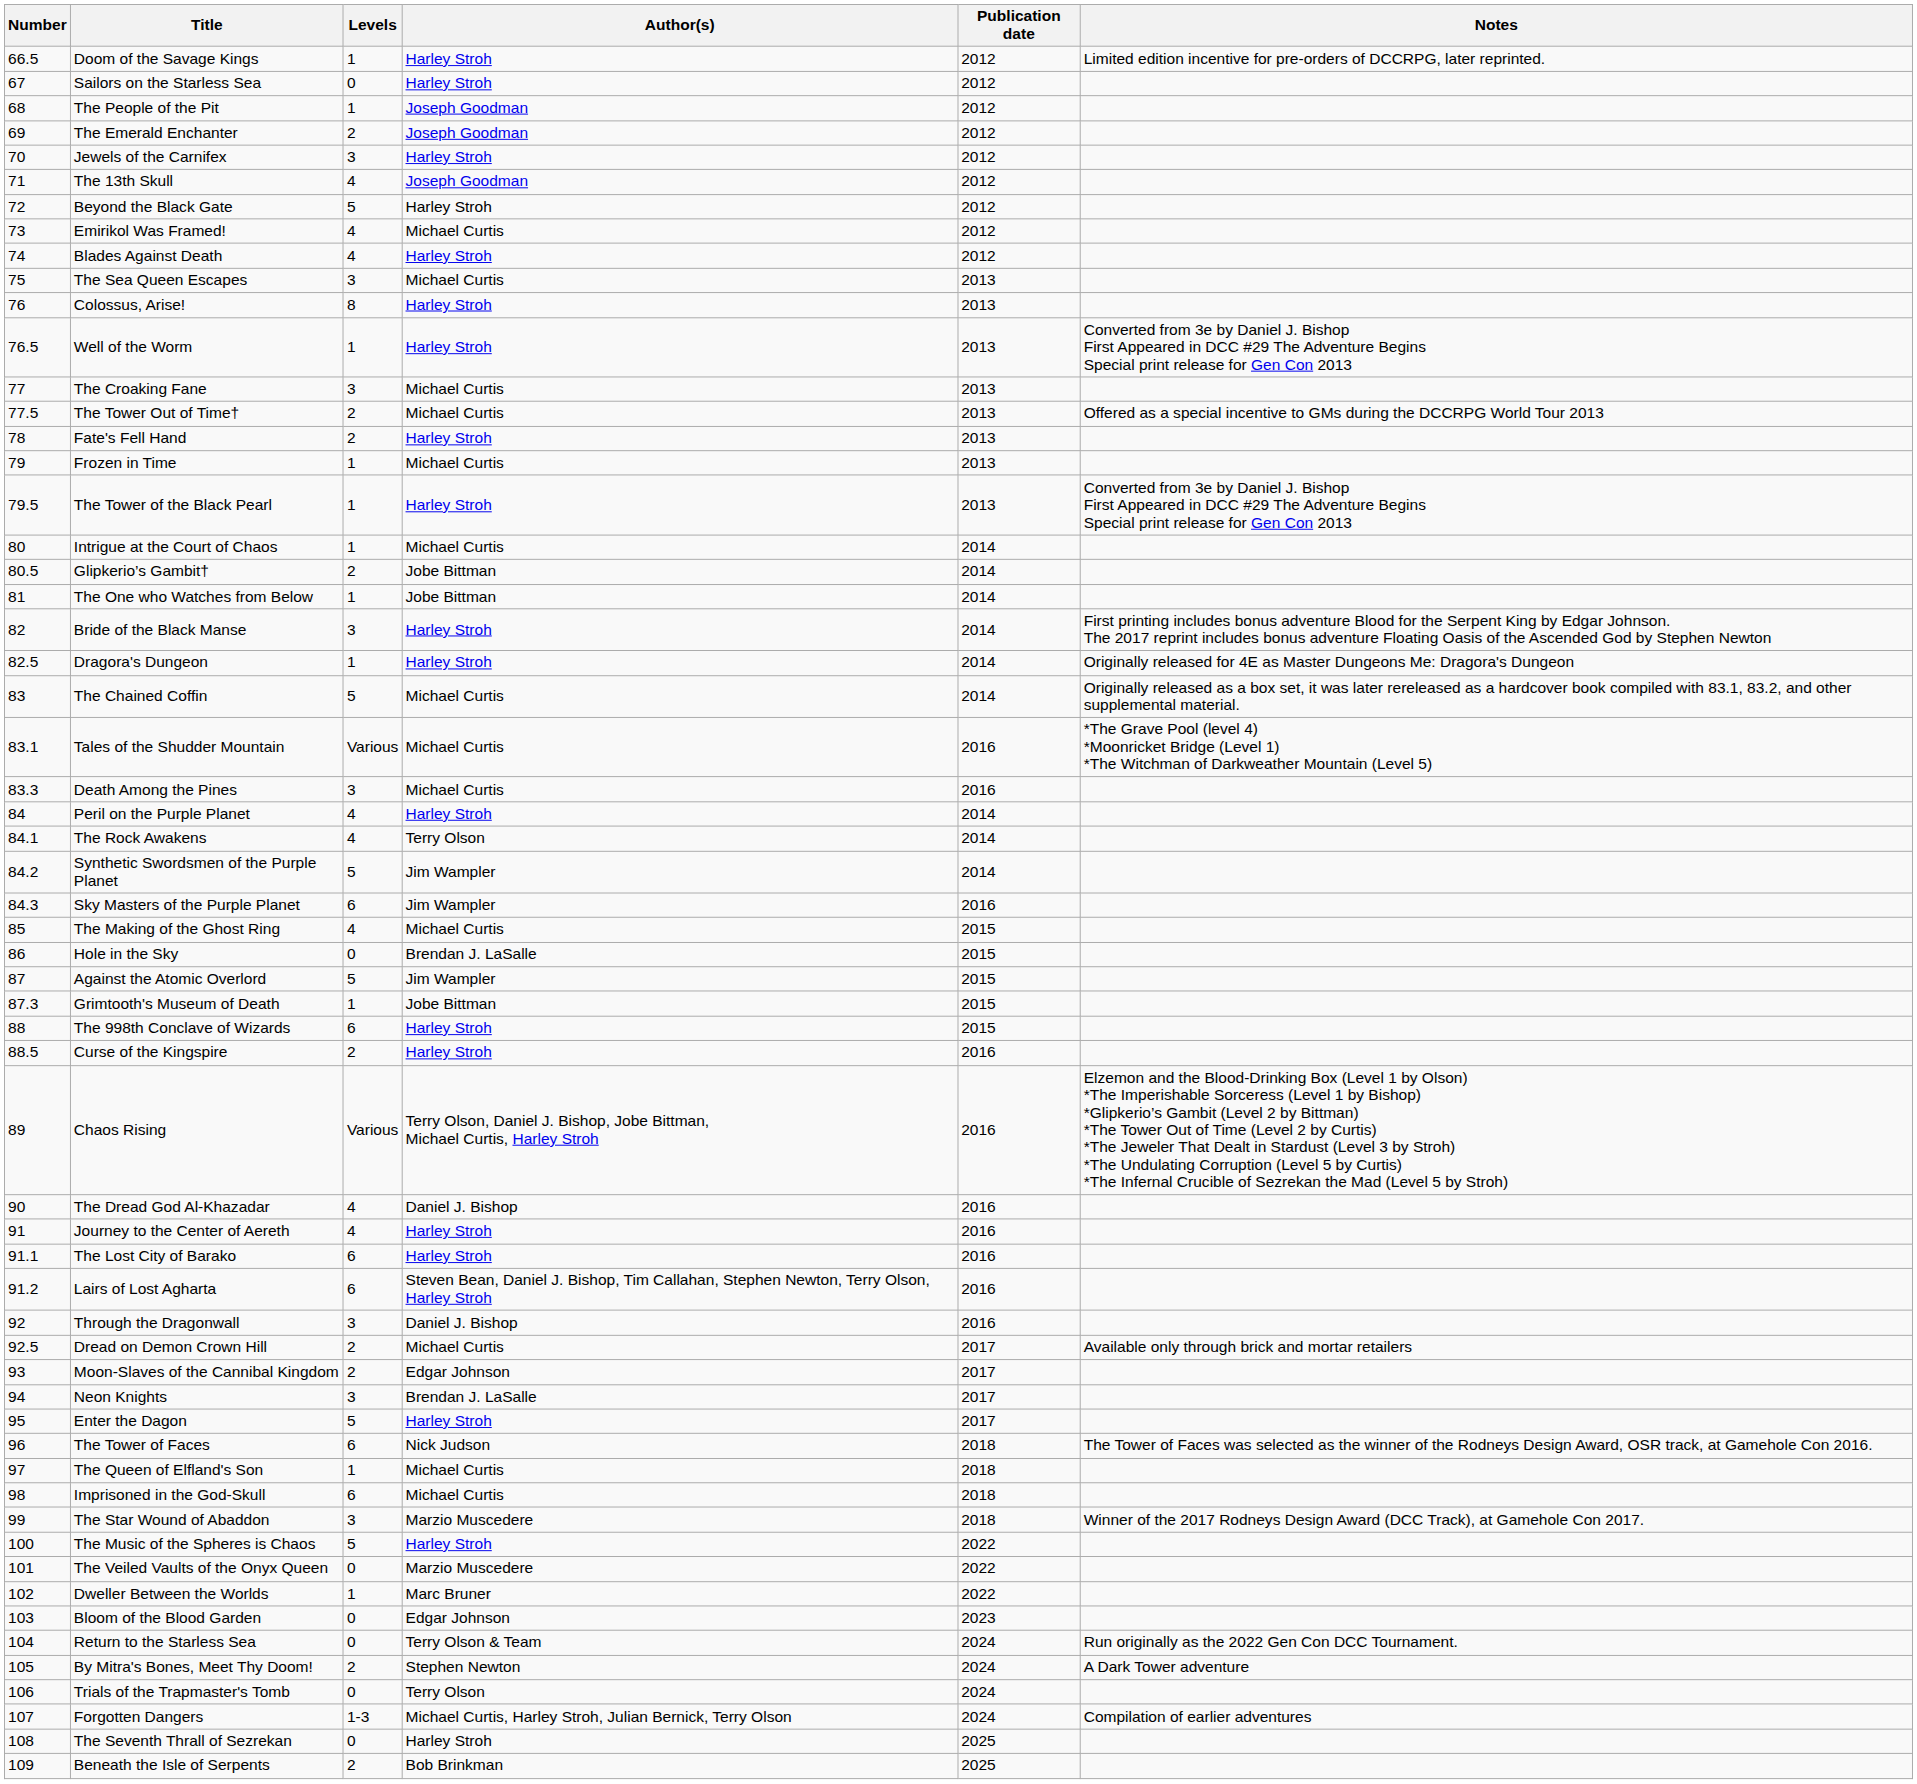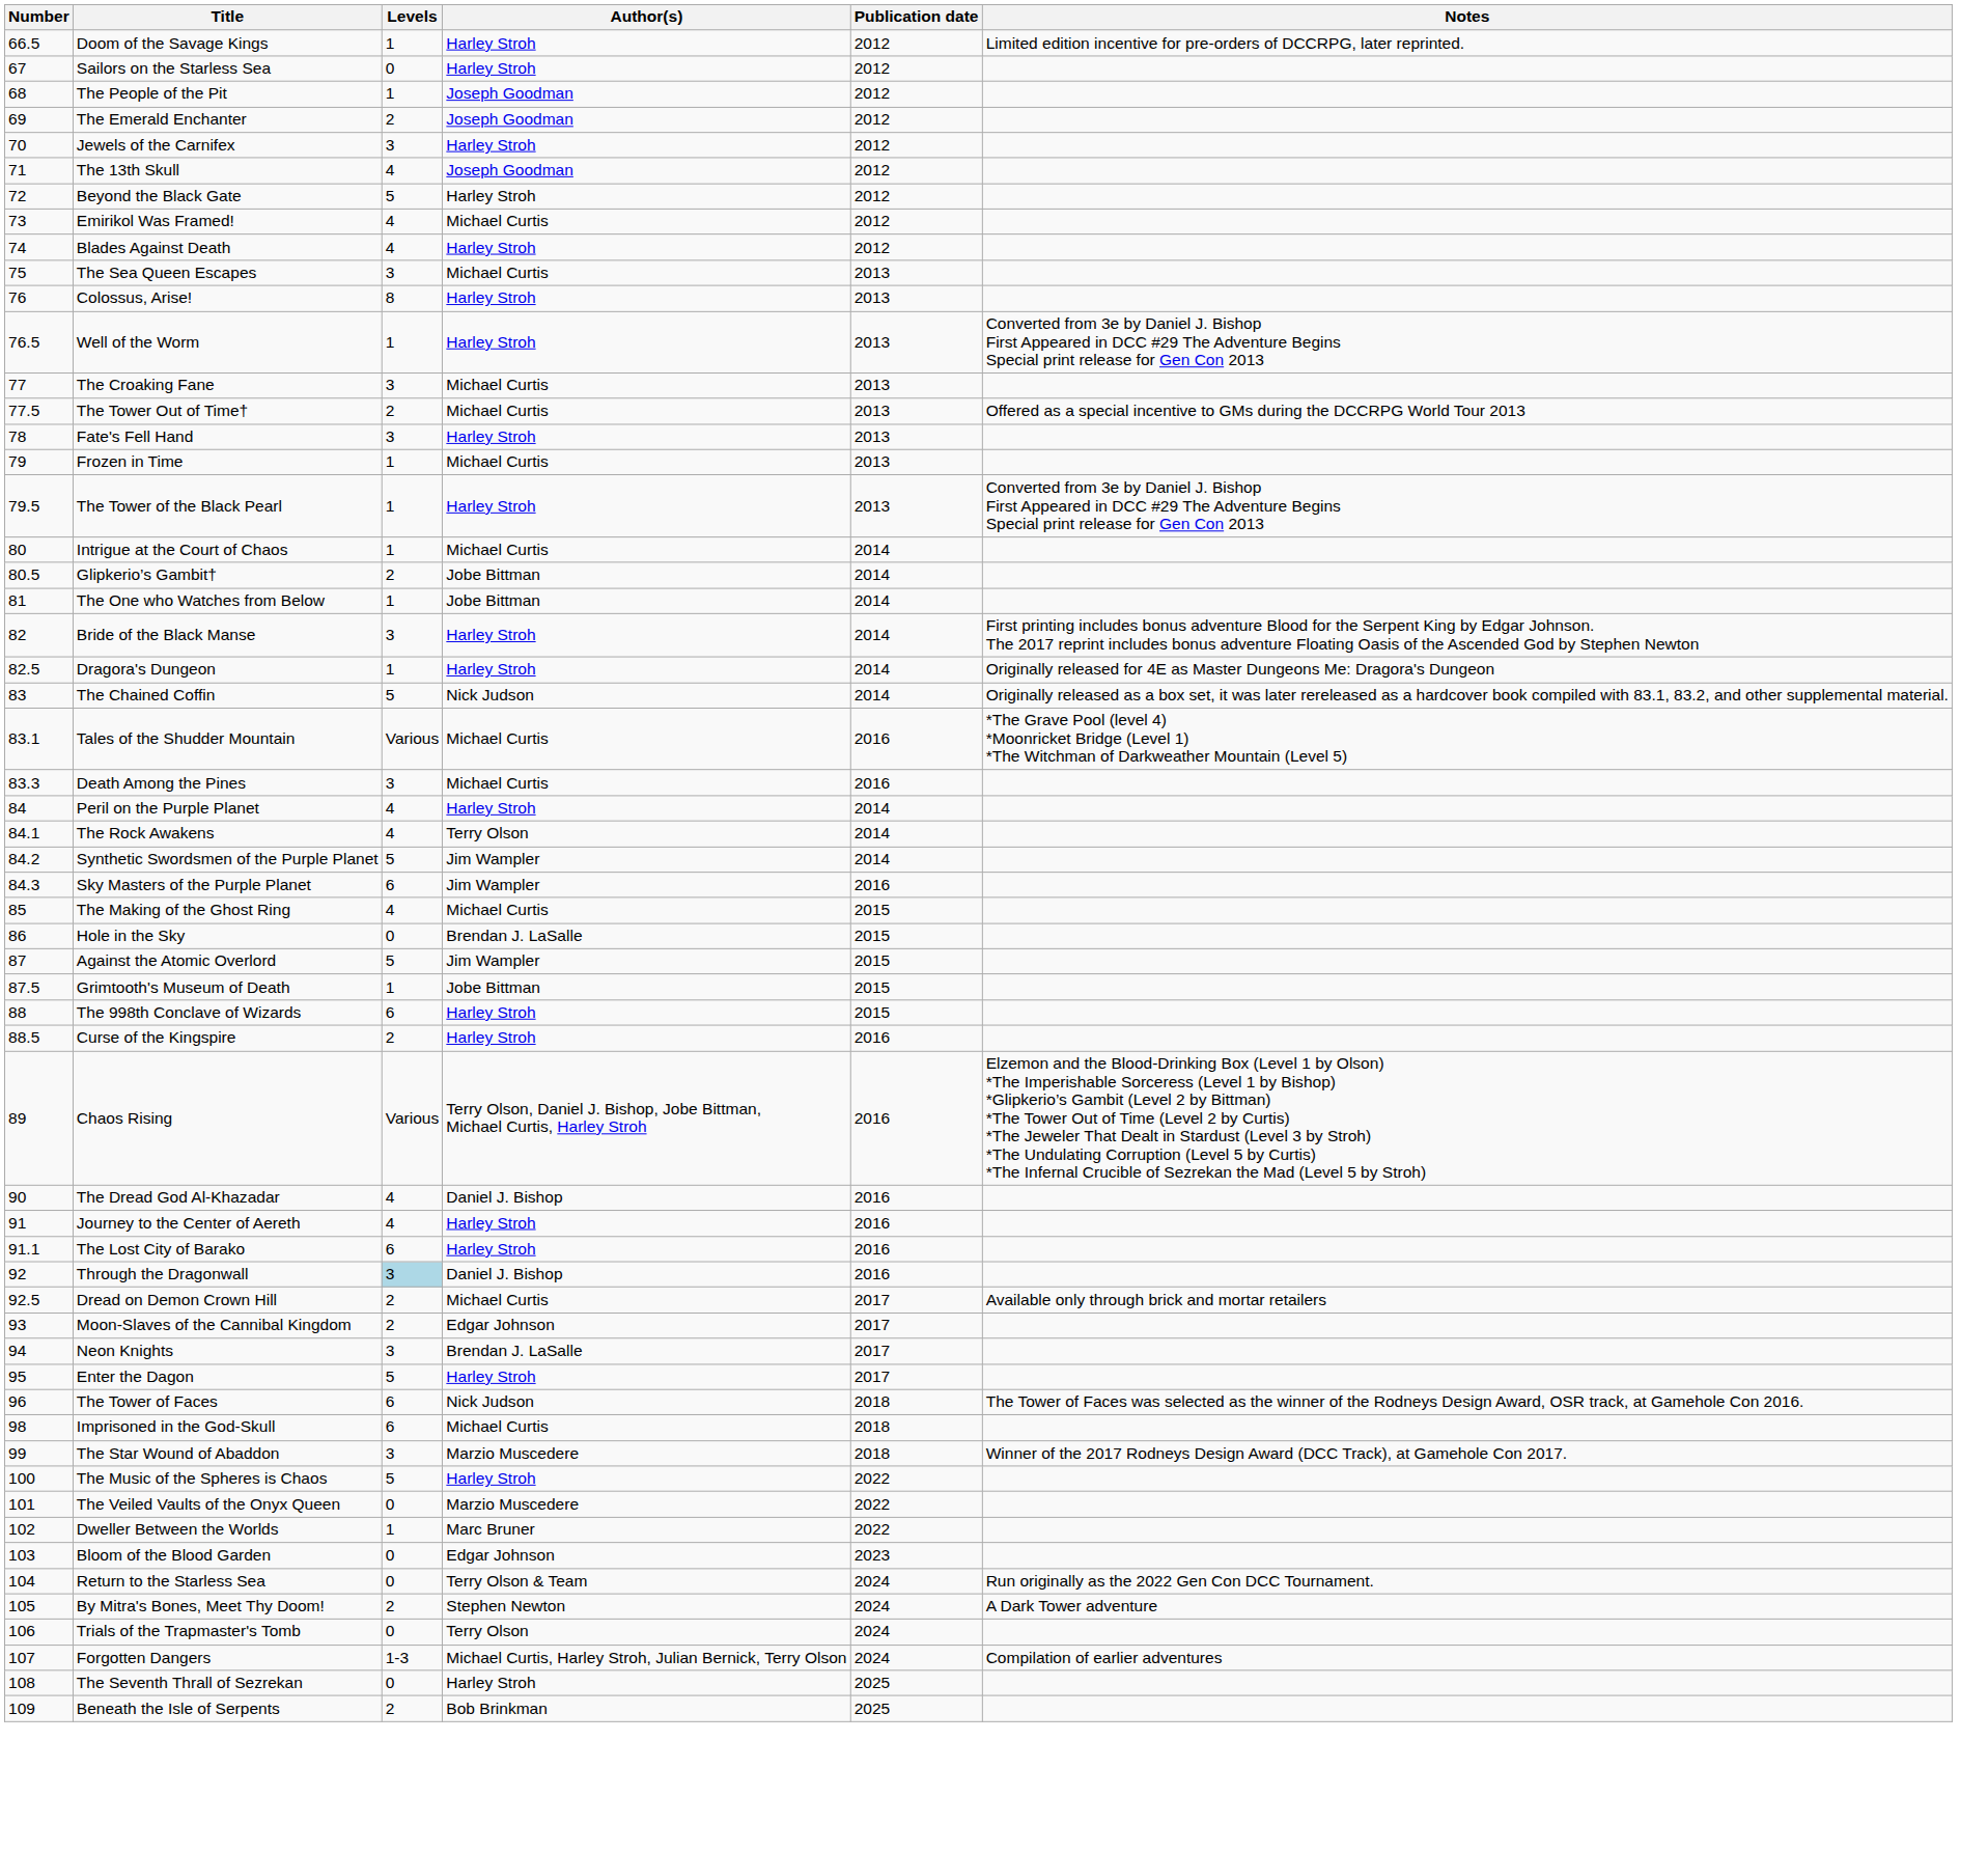Fate's Fell Hand | Levels: 2 -> 3
The Chained Coffin | Author(s): Michael Curtis -> Nick Judson
Grimtooth's Museum of Death | Number: 87.3 -> 87.5
- row: 91.2 | Lairs of Lost Agharta | 6 | Steven Bean, Daniel J. Bishop, Tim Callahan, Stephen Newton, Terry Olson, Harley Stroh | 2016
Through the Dragonwall | Levels: no background -> lightblue background
- row: 97 | The Queen of Elfland's Son | 1 | Michael Curtis | 2018
